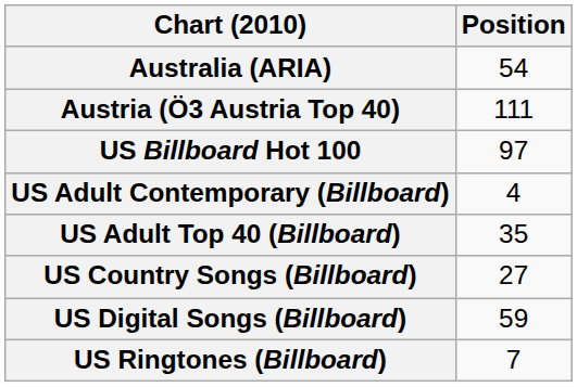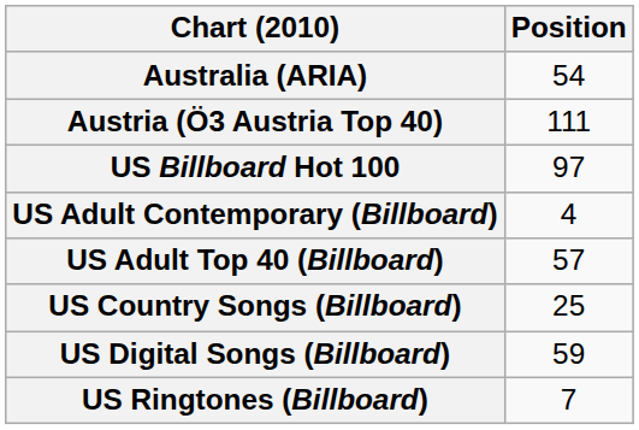US Adult Top 40 (Billboard) | Position: 35 -> 57
US Country Songs (Billboard) | Position: 27 -> 25
